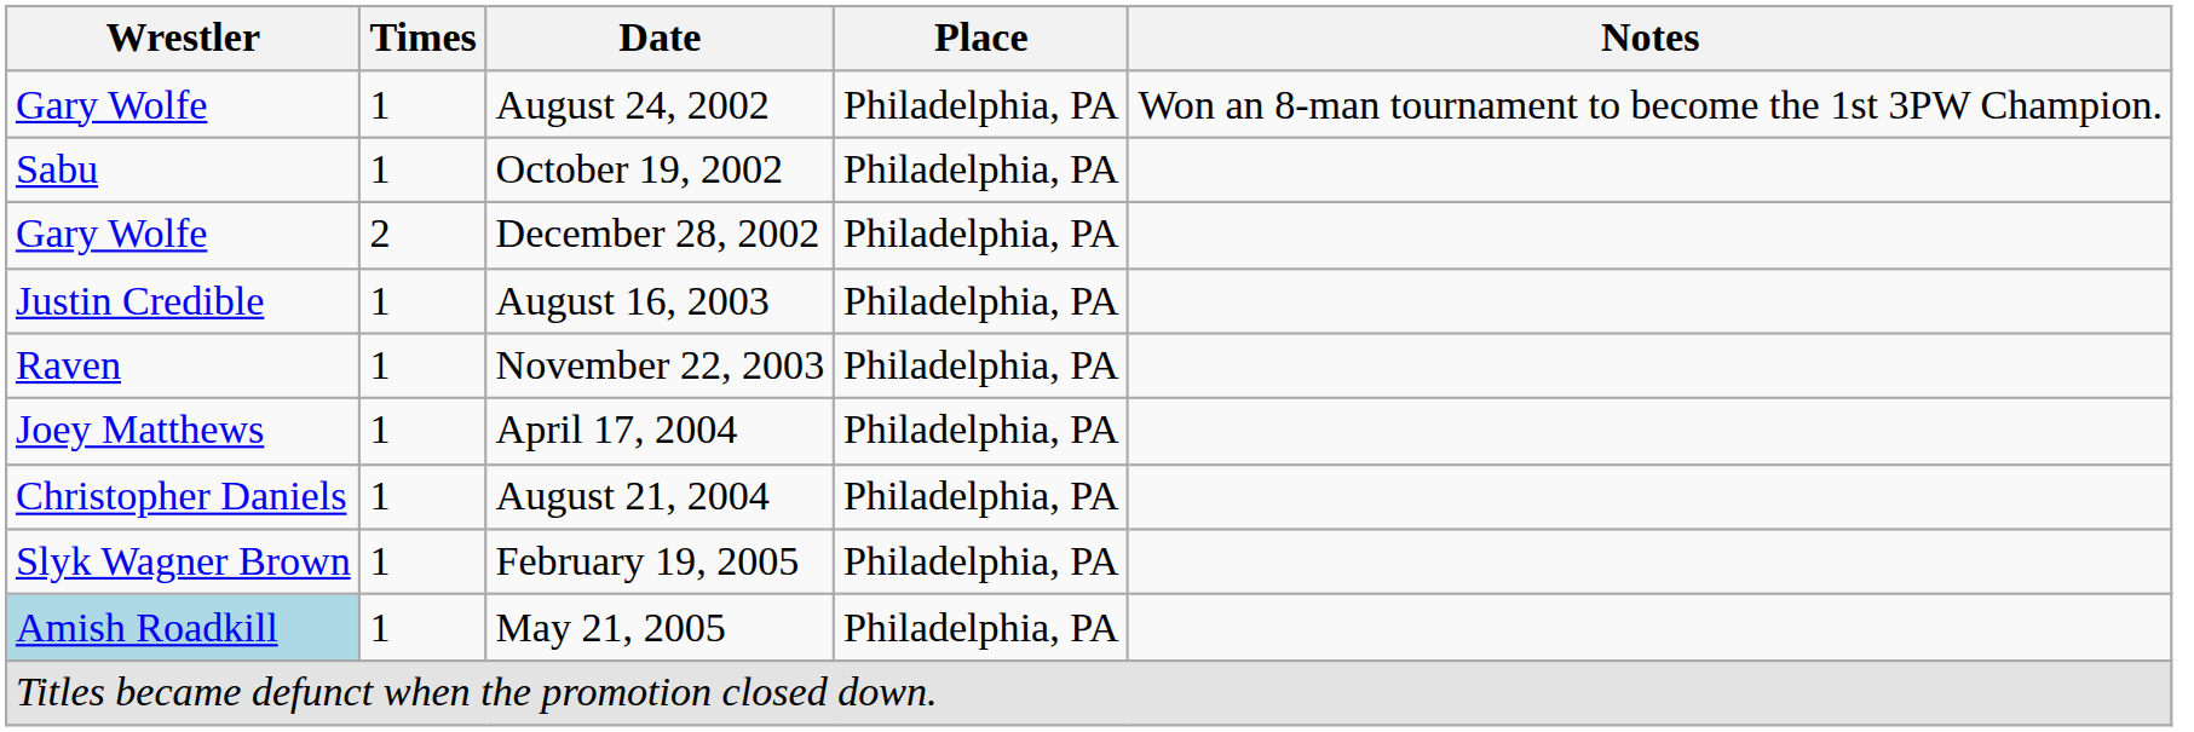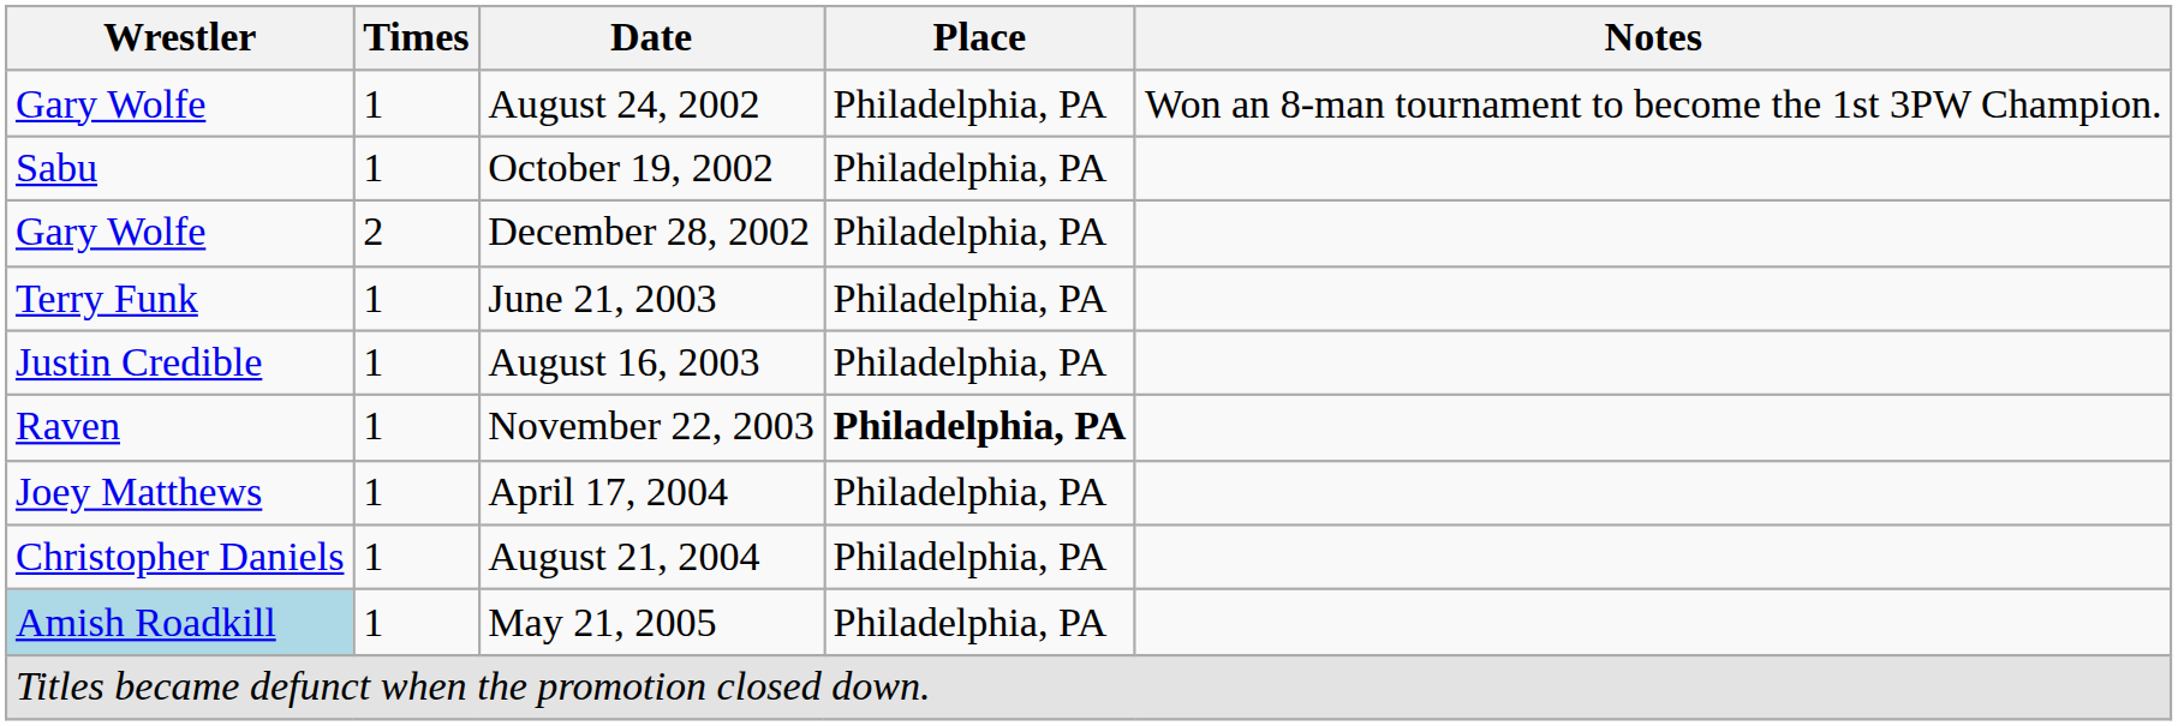+ row: Terry Funk | 1 | June 21, 2003 | Philadelphia, PA
November 22, 2003 | Place: normal -> bold
- row: Slyk Wagner Brown | 1 | February 19, 2005 | Philadelphia, PA
